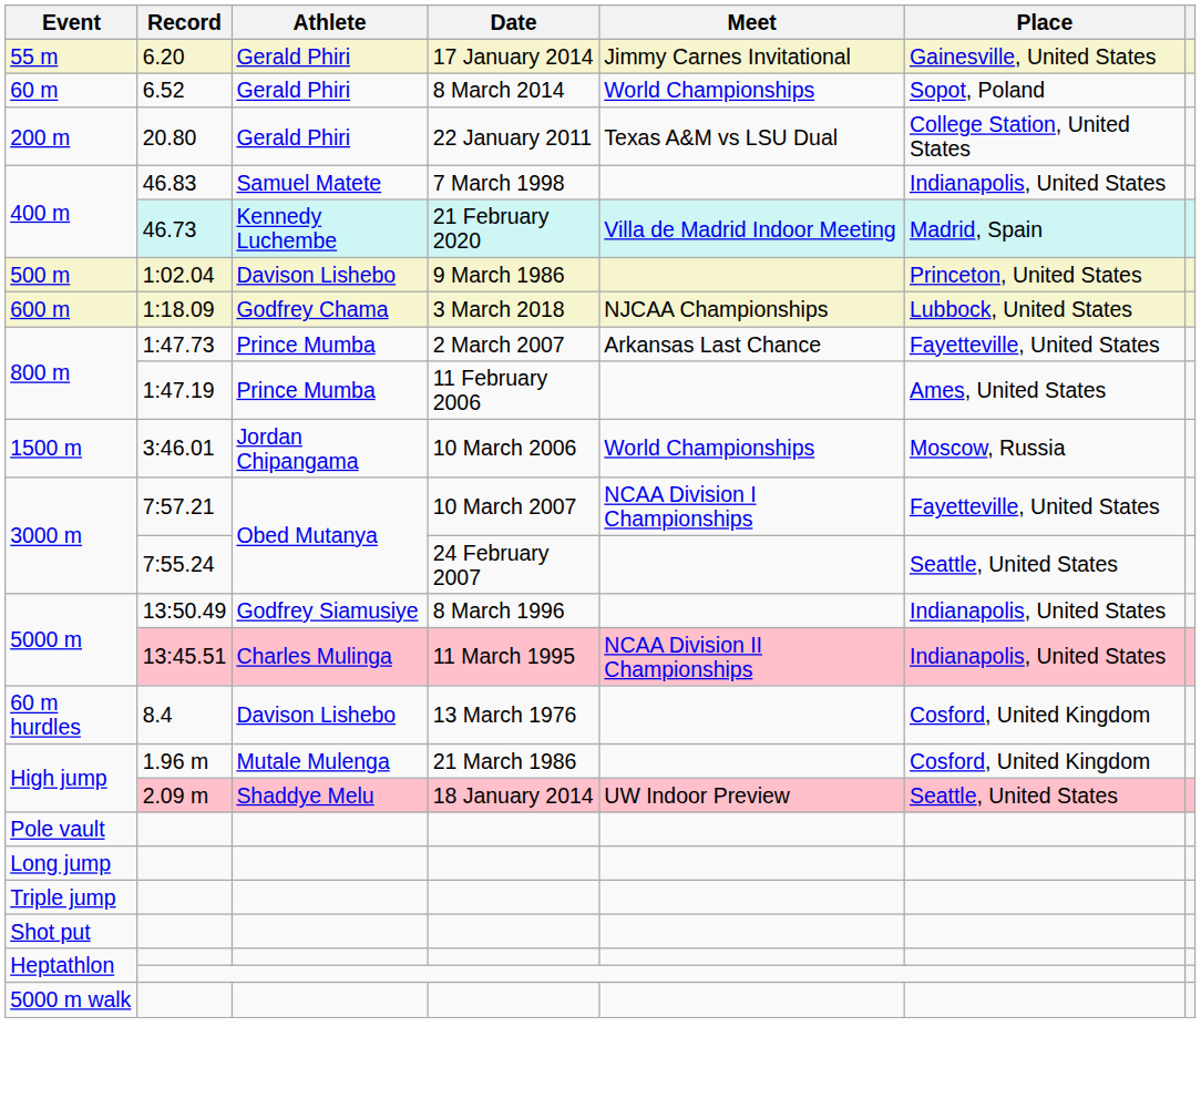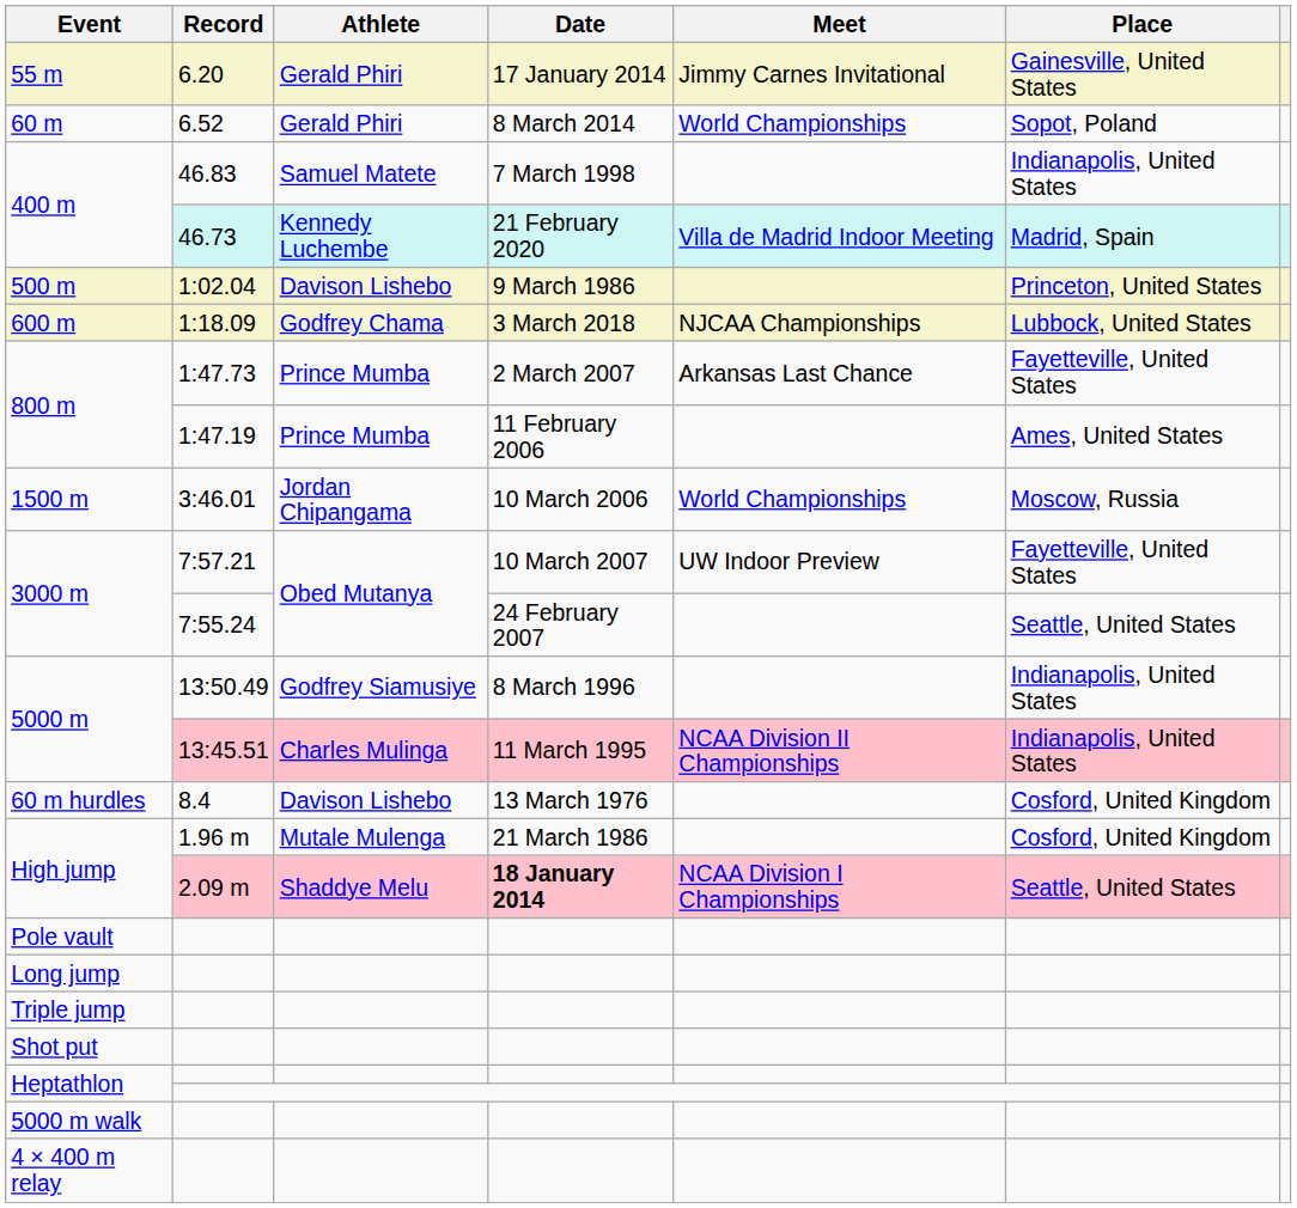- row: 200 m | 20.80 | Gerald Phiri | 22 January 2011 | Texas A&M vs LSU Dual | College Station, United States
3000 m / 7:57.21 | Meet: NCAA Division I Championships -> UW Indoor Preview
High jump / 2.09 m | Date: normal -> bold
High jump / 2.09 m | Meet: UW Indoor Preview -> NCAA Division I Championships
+ row: 4 × 400 m relay
